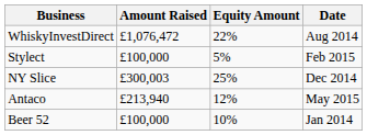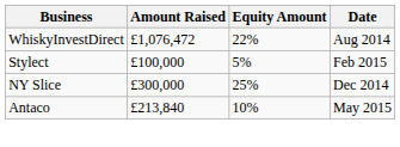NY Slice | Amount Raised: £300,003 -> £300,000
Antaco | Amount Raised: £213,940 -> £213,840
Antaco | Equity Amount: 12% -> 10%
- row: Beer 52 | £100,000 | 10% | Jan 2014
